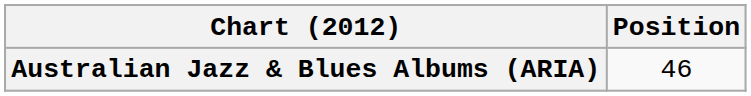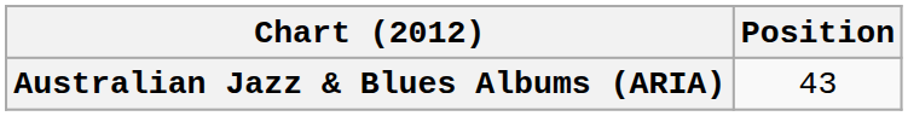Australian Jazz & Blues Albums (ARIA) | Position: 46 -> 43
